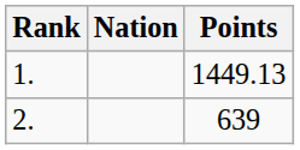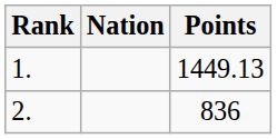2. | Points: 639 -> 836
